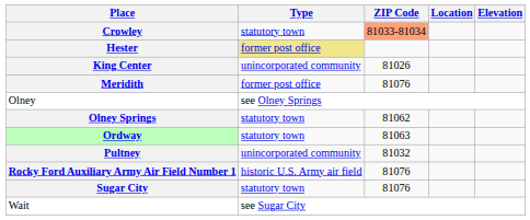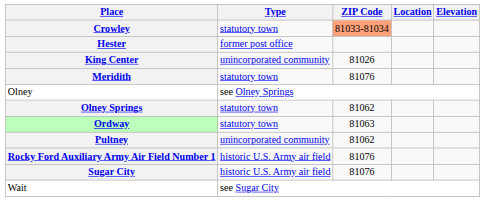Hester | Type: khaki background -> no background
Meridith | Type: former post office -> statutory town
Pultney | ZIP Code: 81032 -> 81062
Sugar City | Type: statutory town -> historic U.S. Army air field
